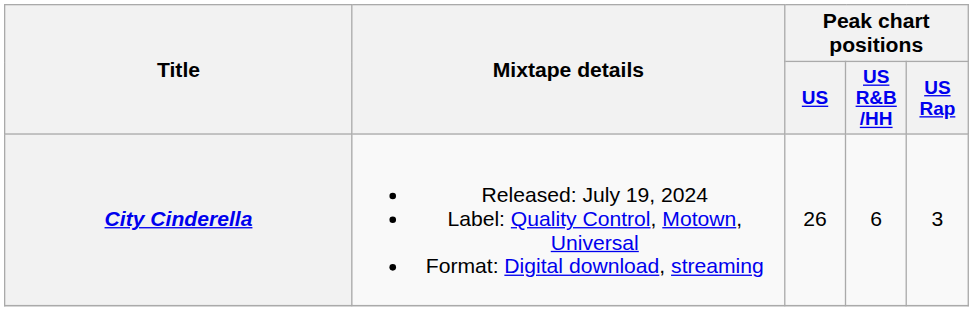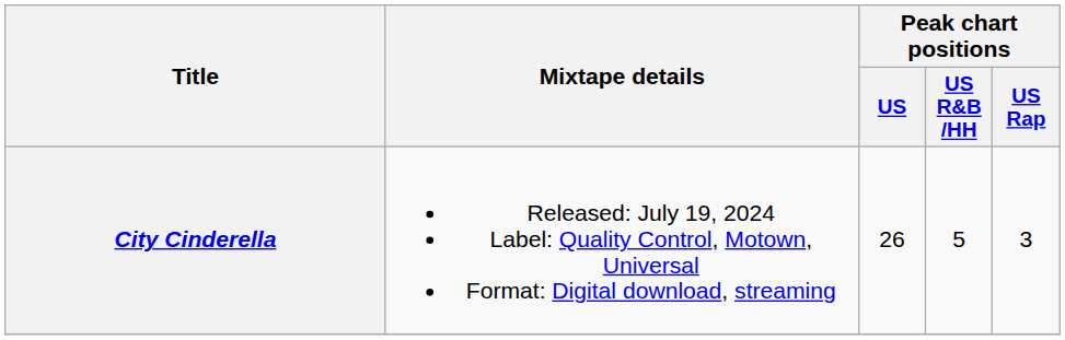City Cinderella | Peak chart positions / US R&B /HH: 6 -> 5
